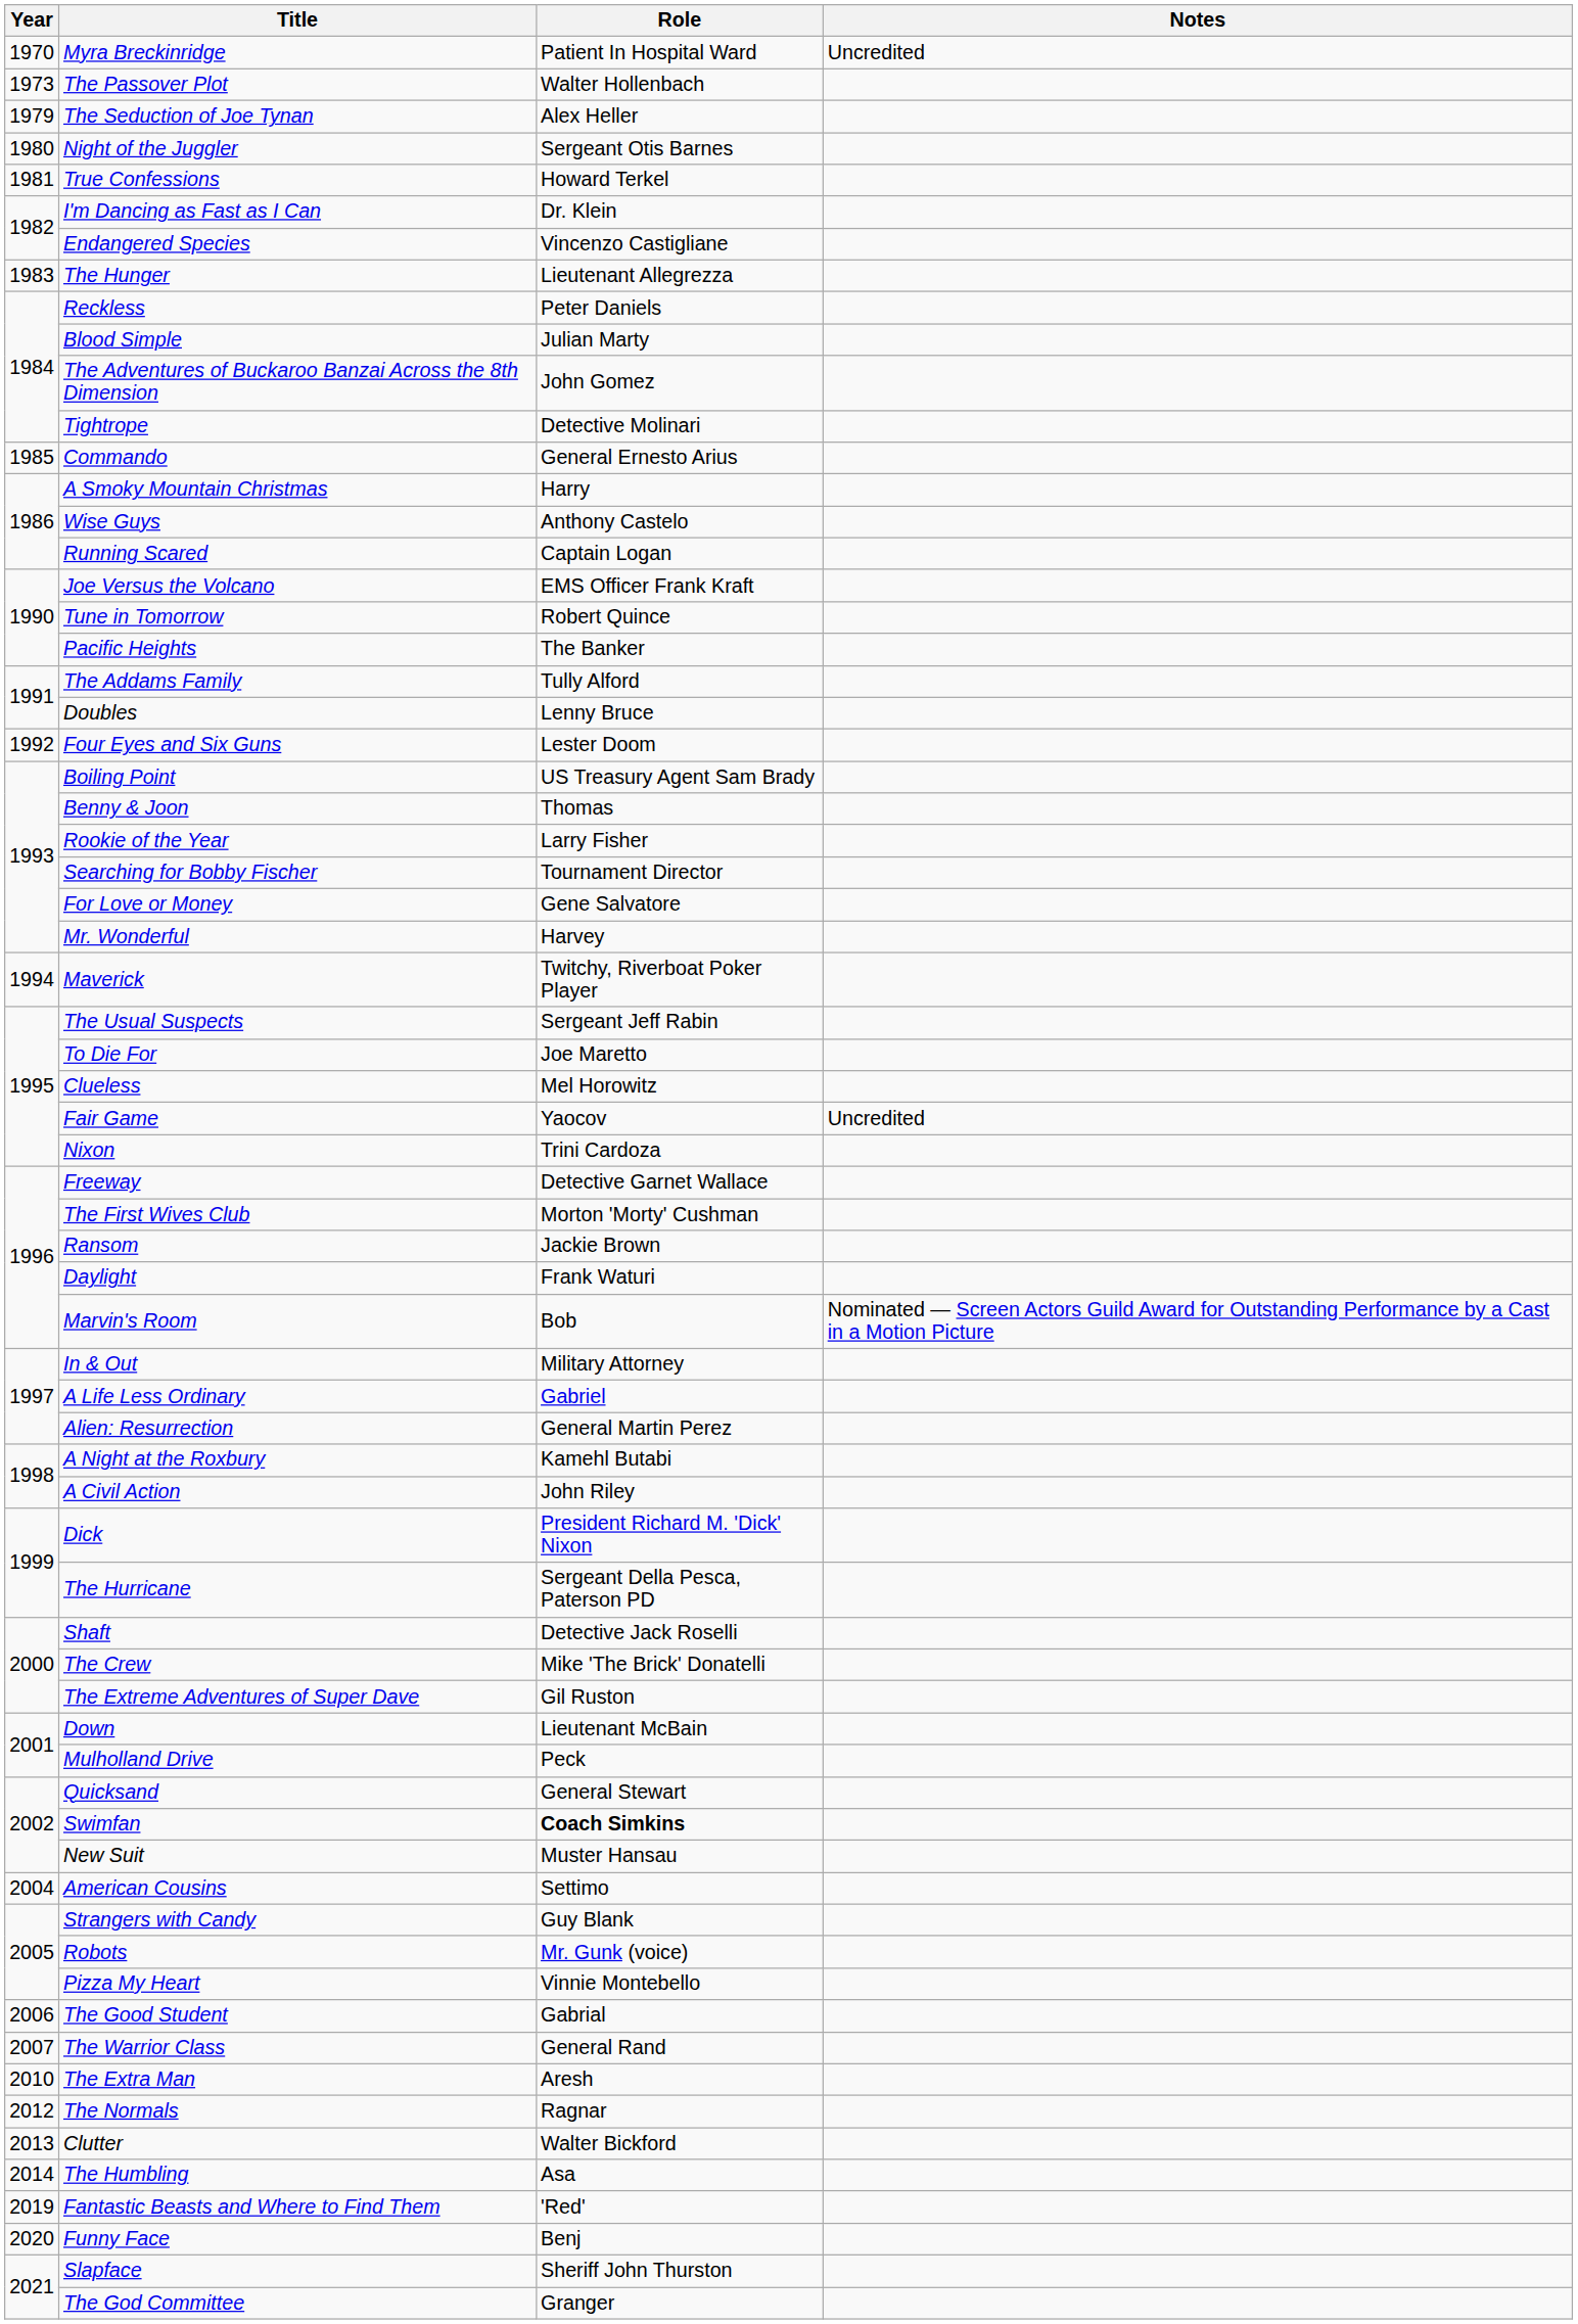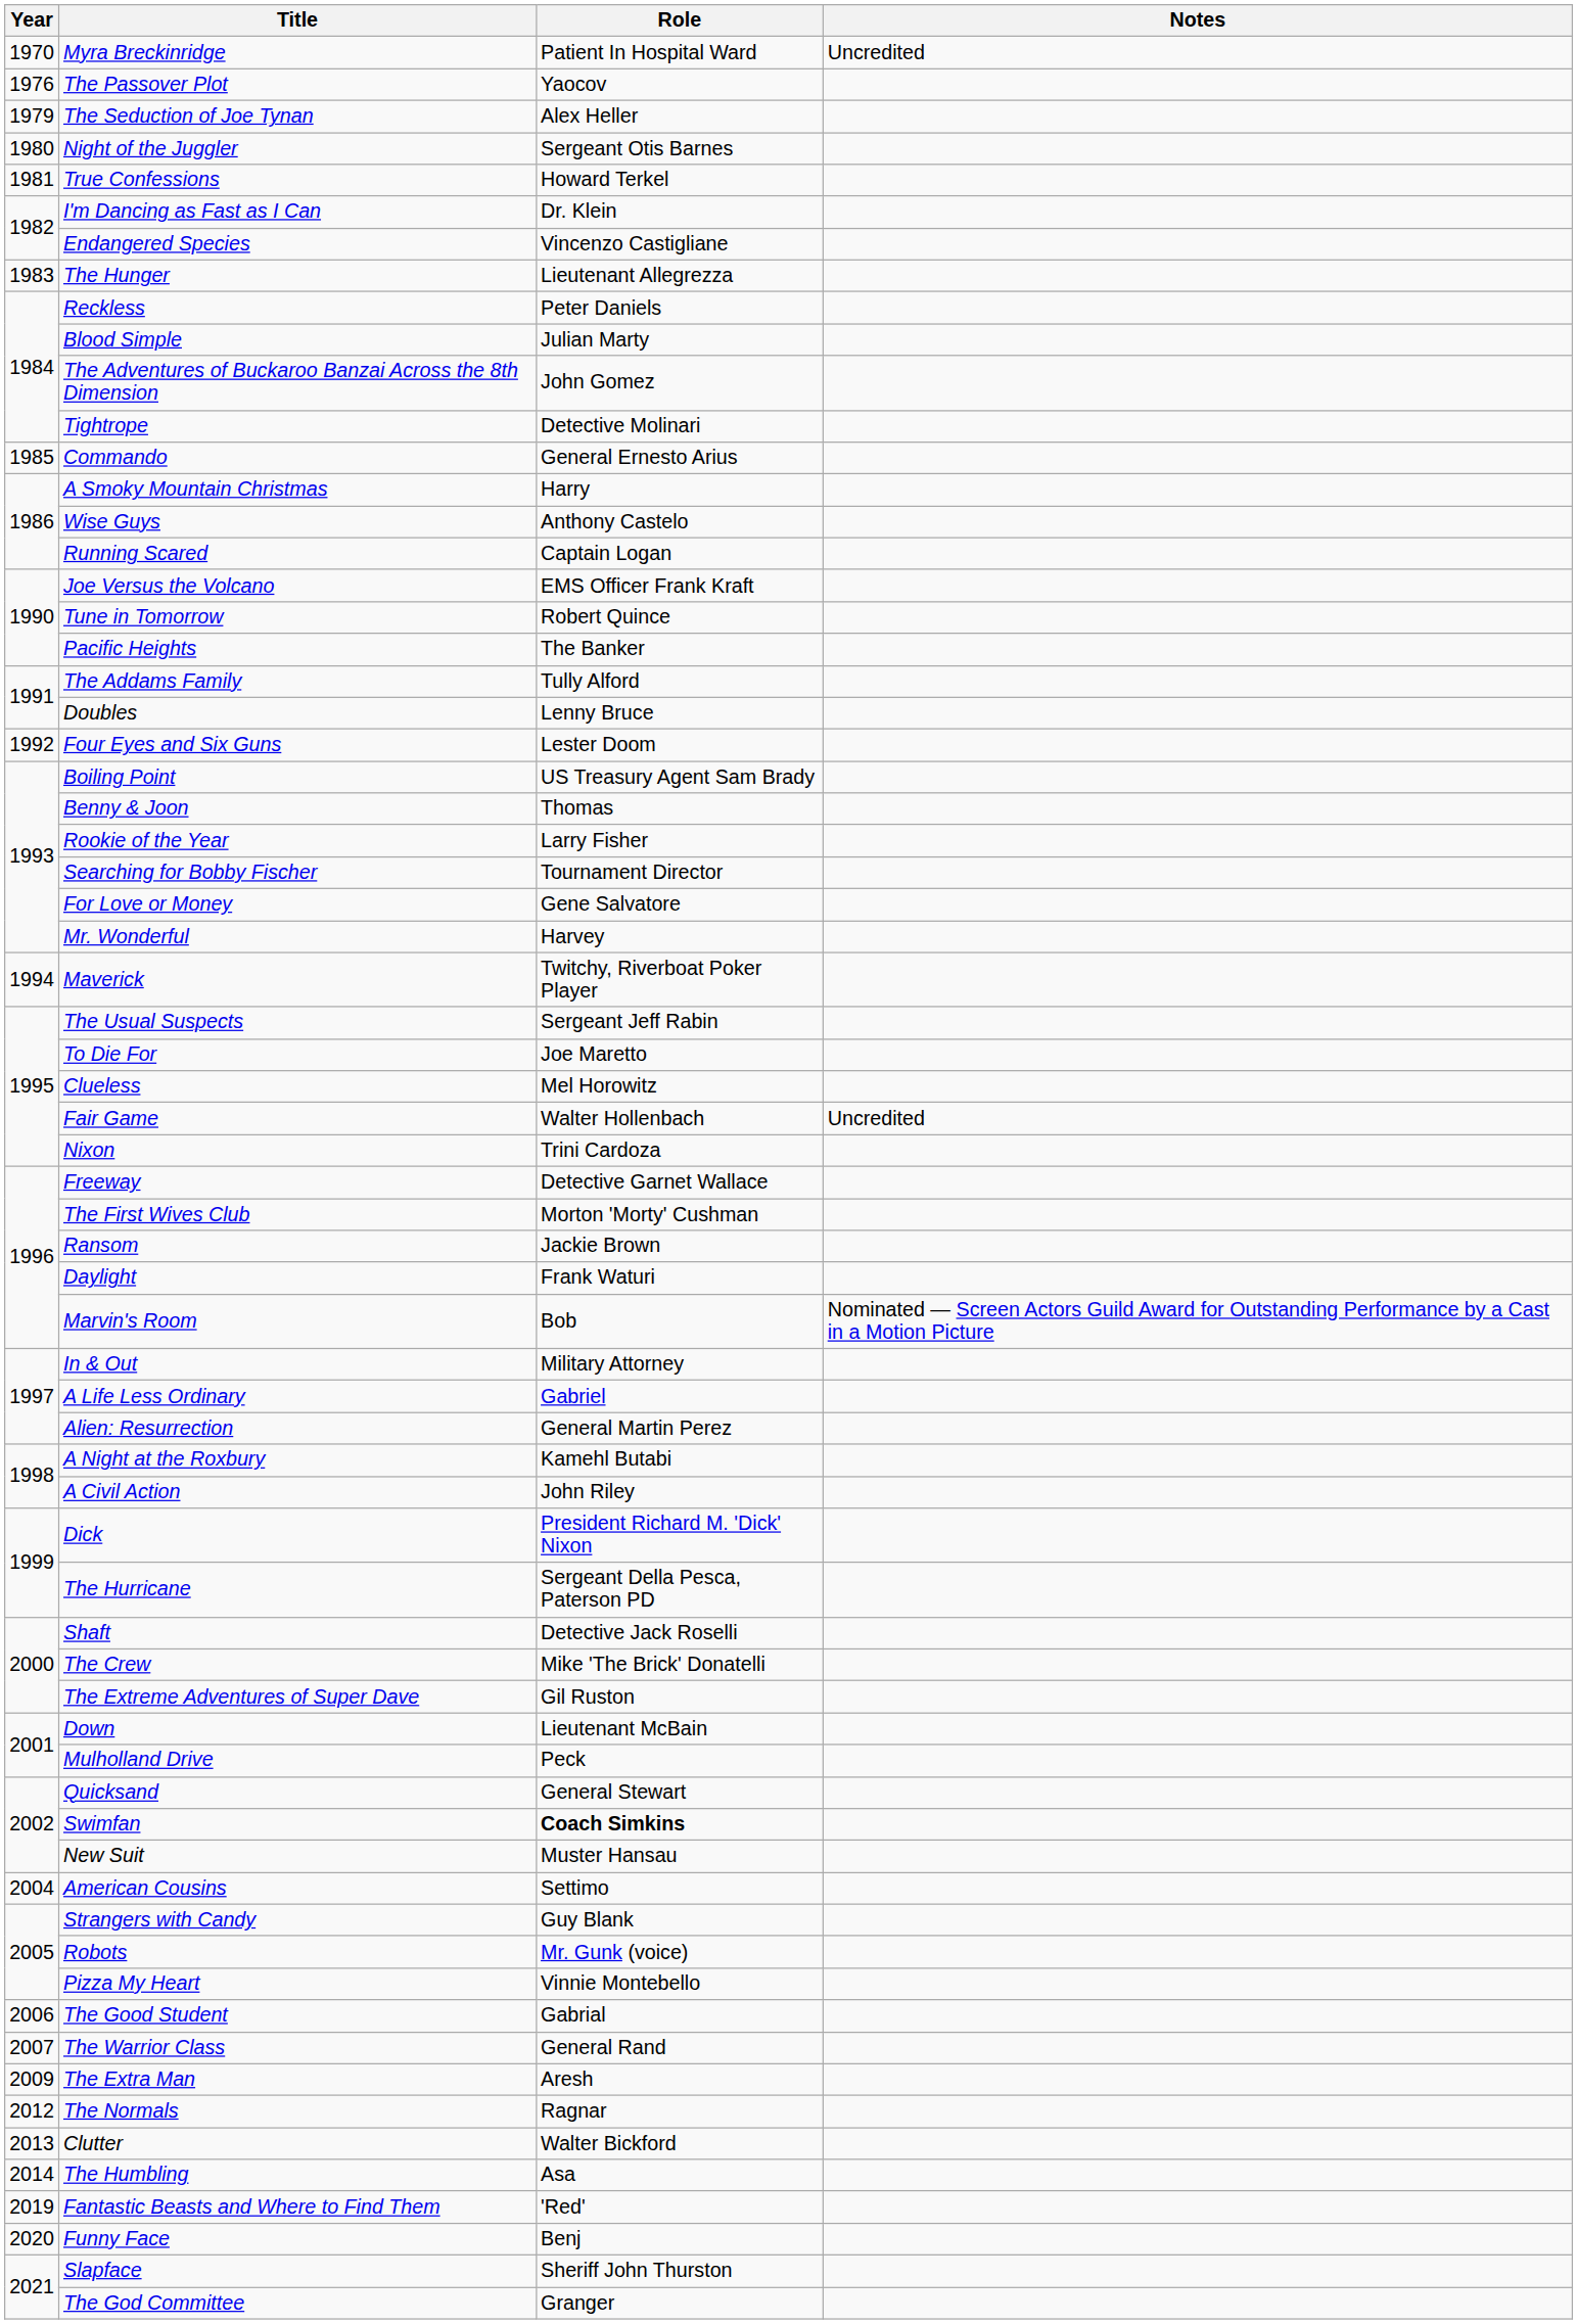The Passover Plot | Year: 1973 -> 1976
The Passover Plot | Role: Walter Hollenbach -> Yaocov
Fair Game | Role: Yaocov -> Walter Hollenbach
The Extra Man | Year: 2010 -> 2009
